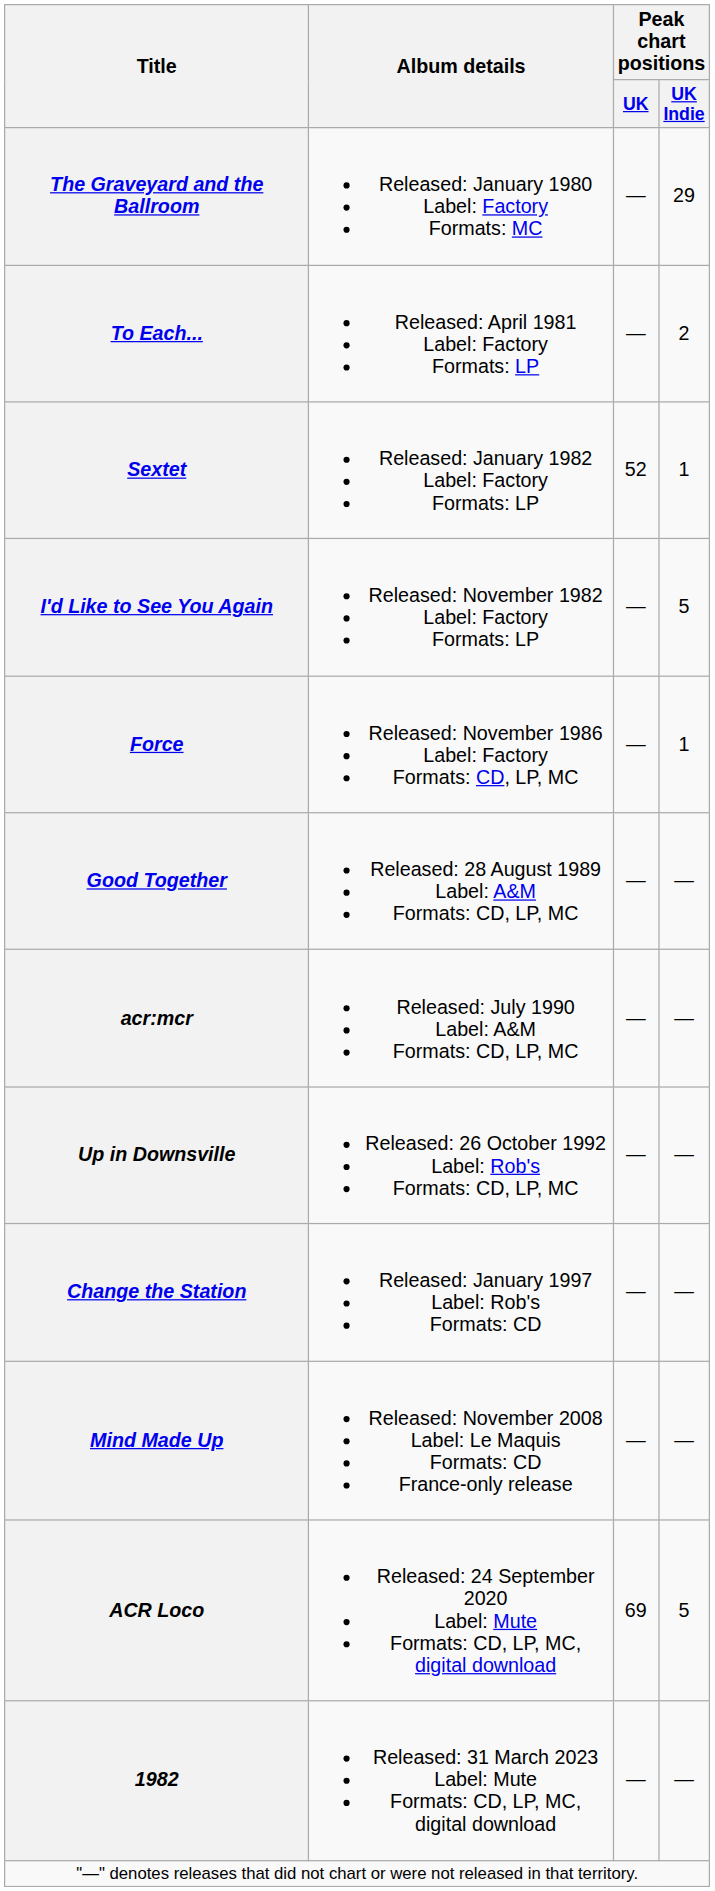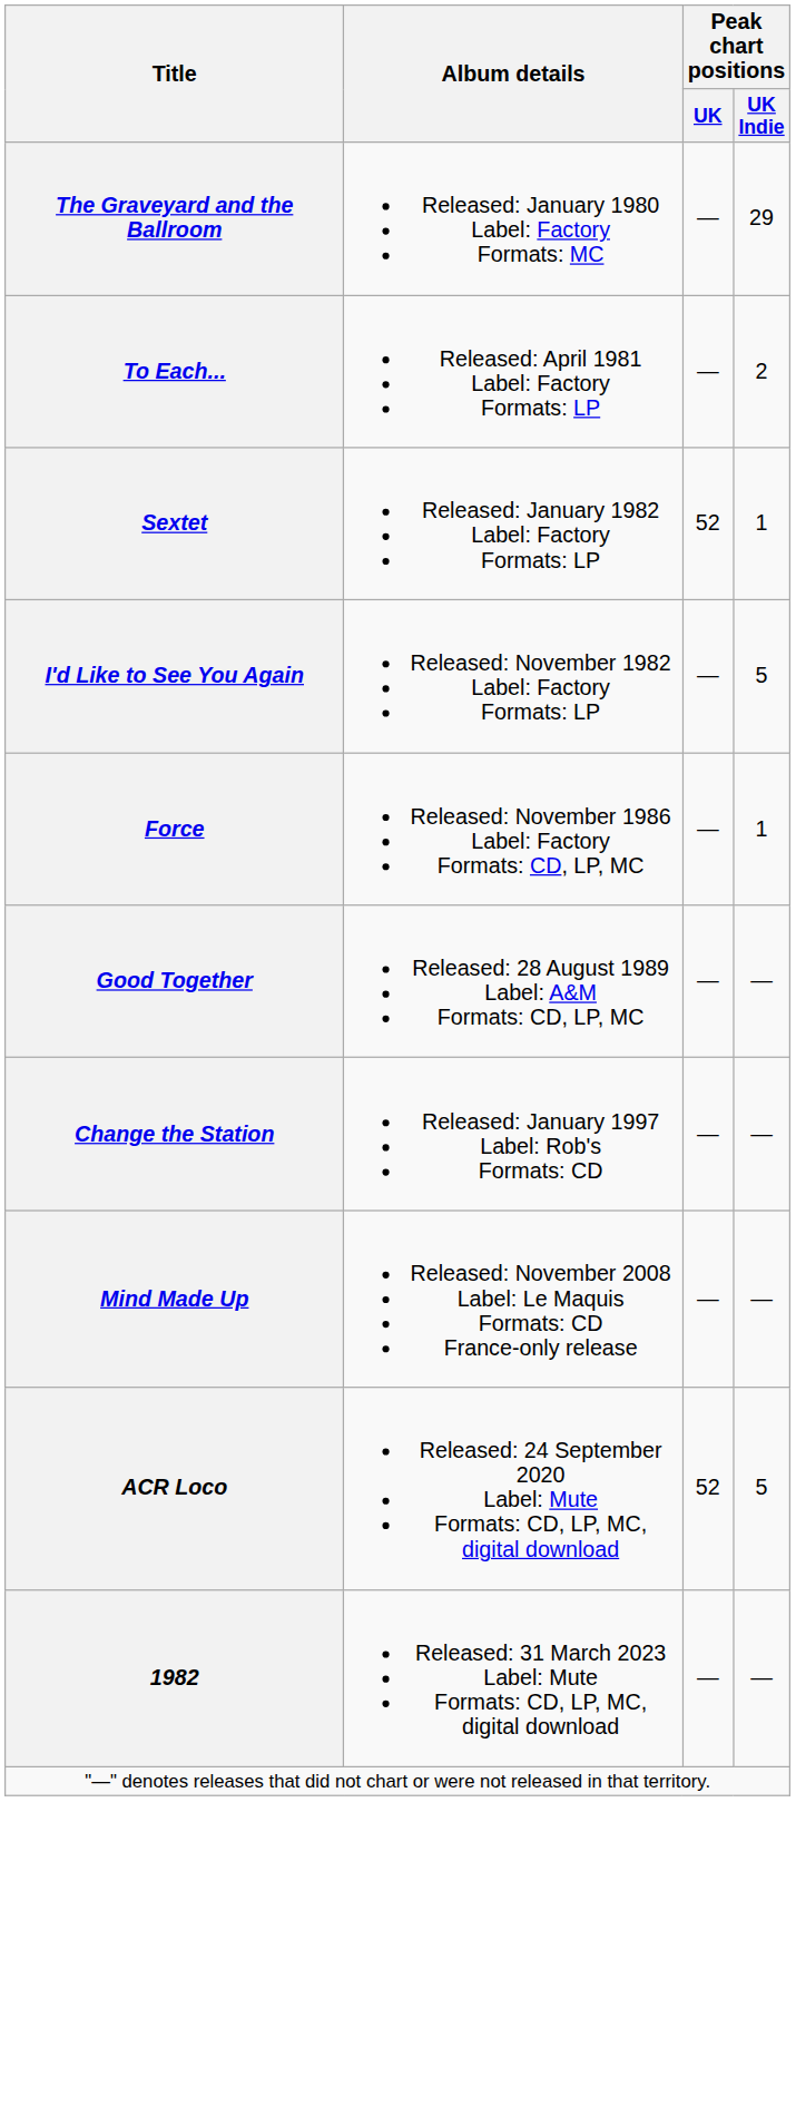- row: acr:mcr | Released: July 1990 Label: A&M Formats: CD, LP, MC | — | —
- row: Up in Downsville | Released: 26 October 1992 Label: Rob's Formats: CD, LP, MC | — | —
ACR Loco | Peak chart positions / UK: 69 -> 52
